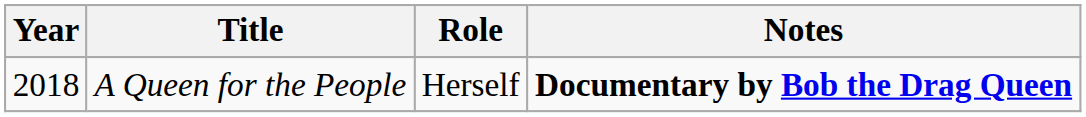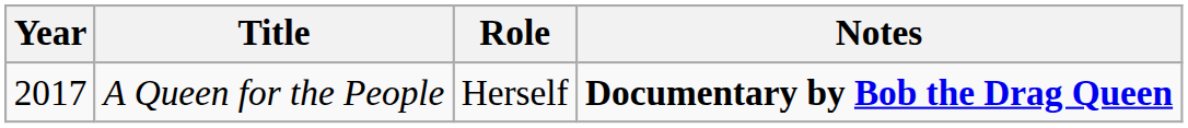A Queen for the People | Year: 2018 -> 2017
